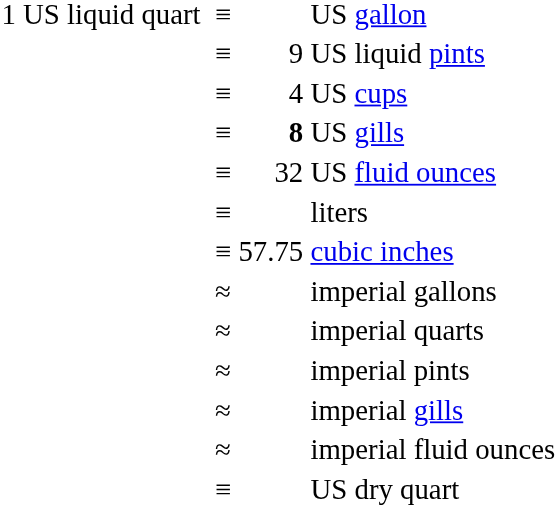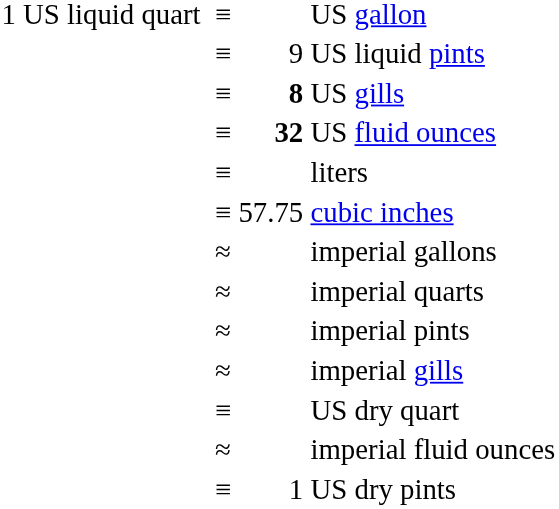- row: ≡ | 4 | US cups
US fluid ounces | column 3: normal -> bold
rows swapped: imperial fluid ounces <-> US dry quart
+ row: ≡ | 1 | US dry pints
